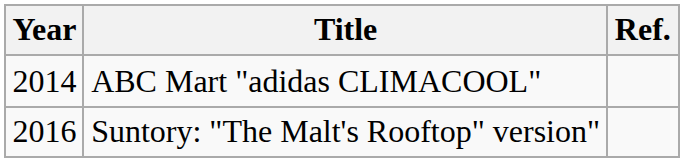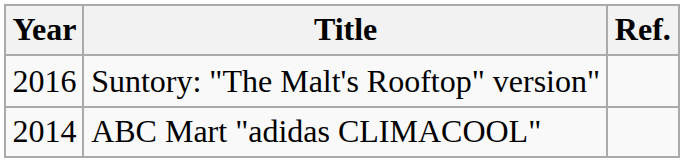rows swapped: ABC Mart "adidas CLIMACOOL" <-> Suntory: "The Malt's Rooftop" version"
